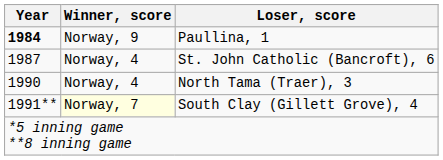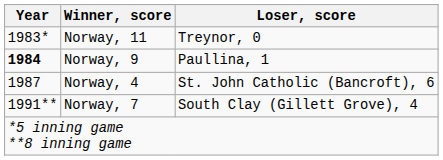+ row: 1983* | Norway, 11 | Treynor, 0
- row: 1990 | Norway, 4 | North Tama (Traer), 3
South Clay (Gillett Grove), 4 | Winner, score: lightyellow background -> no background
